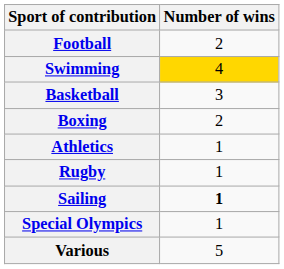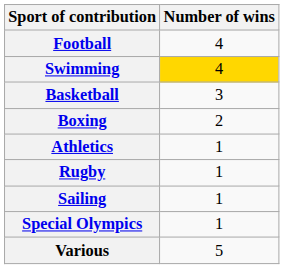Football | Number of wins: 2 -> 4
Sailing | Number of wins: bold -> normal
